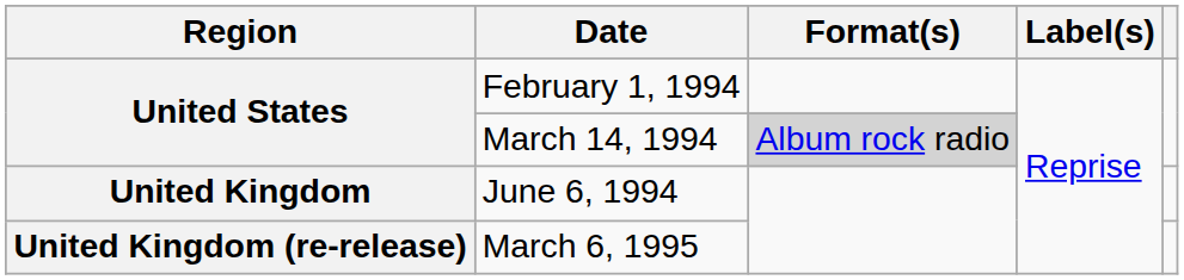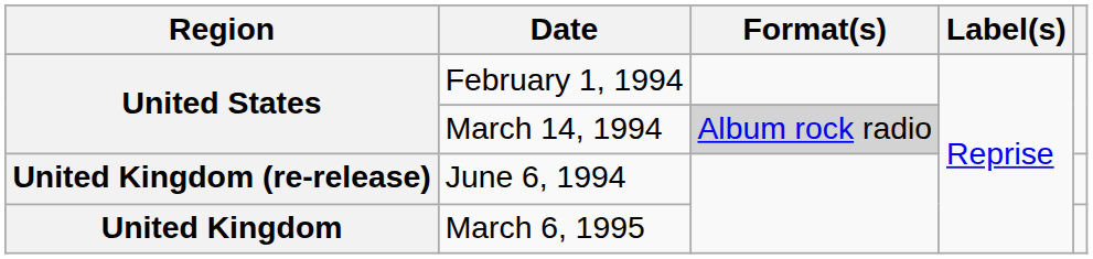June 6, 1994 | Region: United Kingdom -> United Kingdom (re-release)
March 6, 1995 | Region: United Kingdom (re-release) -> United Kingdom
